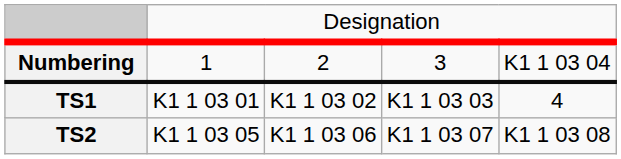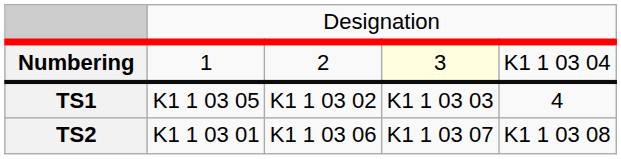Numbering | column 4: no background -> lightyellow background
TS1 | column 2: K1 1 03 01 -> K1 1 03 05
TS2 | column 2: K1 1 03 05 -> K1 1 03 01
